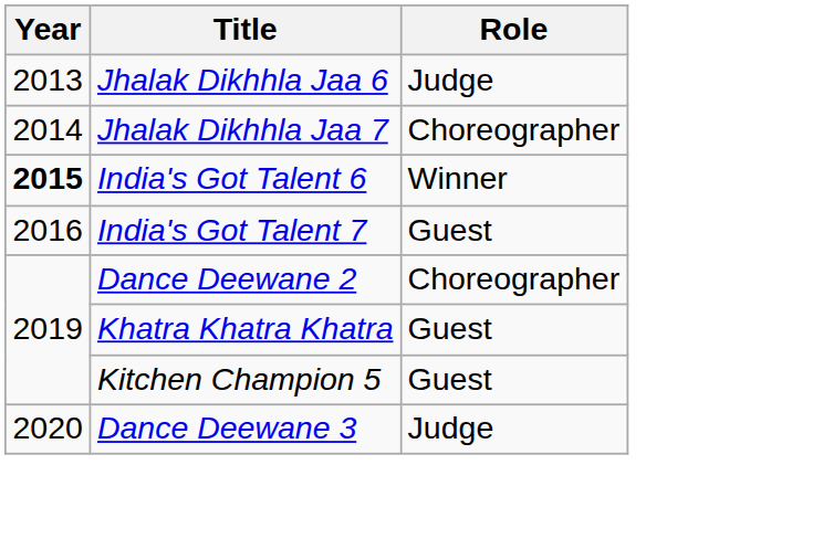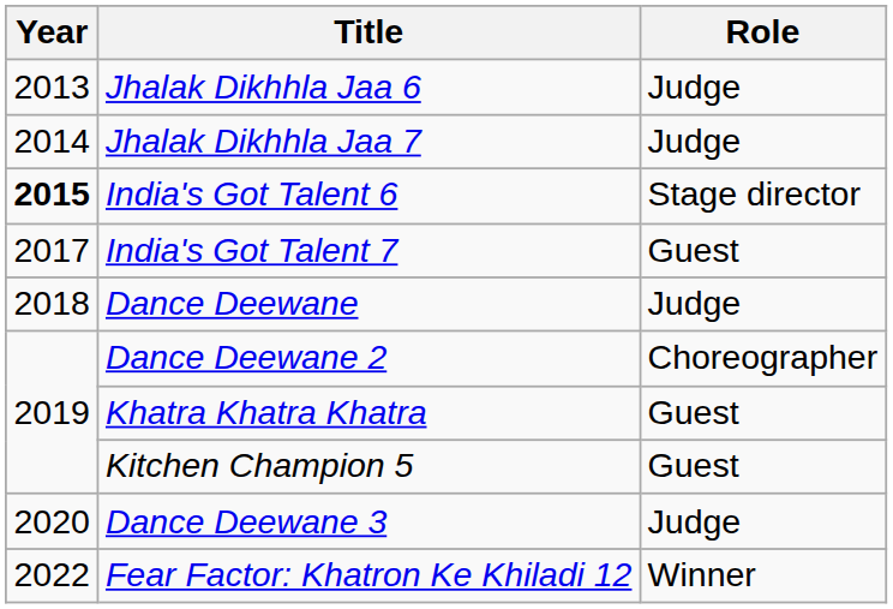Jhalak Dikhhla Jaa 7 | Role: Choreographer -> Judge
India's Got Talent 6 | Role: Winner -> Stage director
India's Got Talent 7 | Year: 2016 -> 2017
+ row: 2018 | Dance Deewane | Judge
+ row: 2022 | Fear Factor: Khatron Ke Khiladi 12 | Winner
